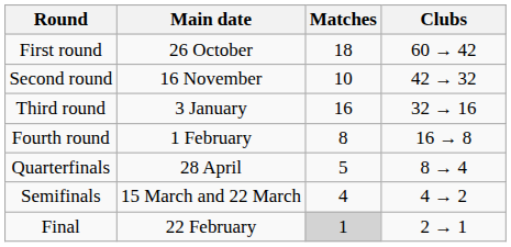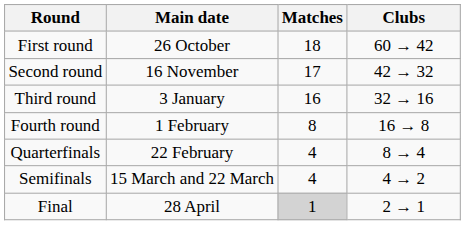Second round | Matches: 10 -> 17
Quarterfinals | Main date: 28 April -> 22 February
Quarterfinals | Matches: 5 -> 4
Final | Main date: 22 February -> 28 April
